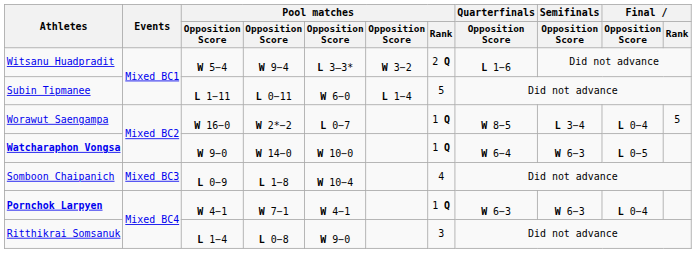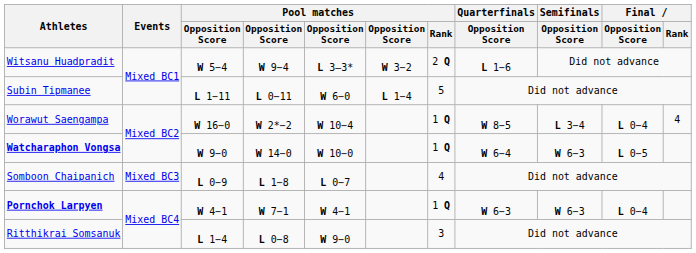Worawut Saengampa | column 5: L 0−7 -> W 10−4
Worawut Saengampa | Final / Rank: 5 -> 4
Somboon Chaipanich | column 5: W 10−4 -> L 0−7
